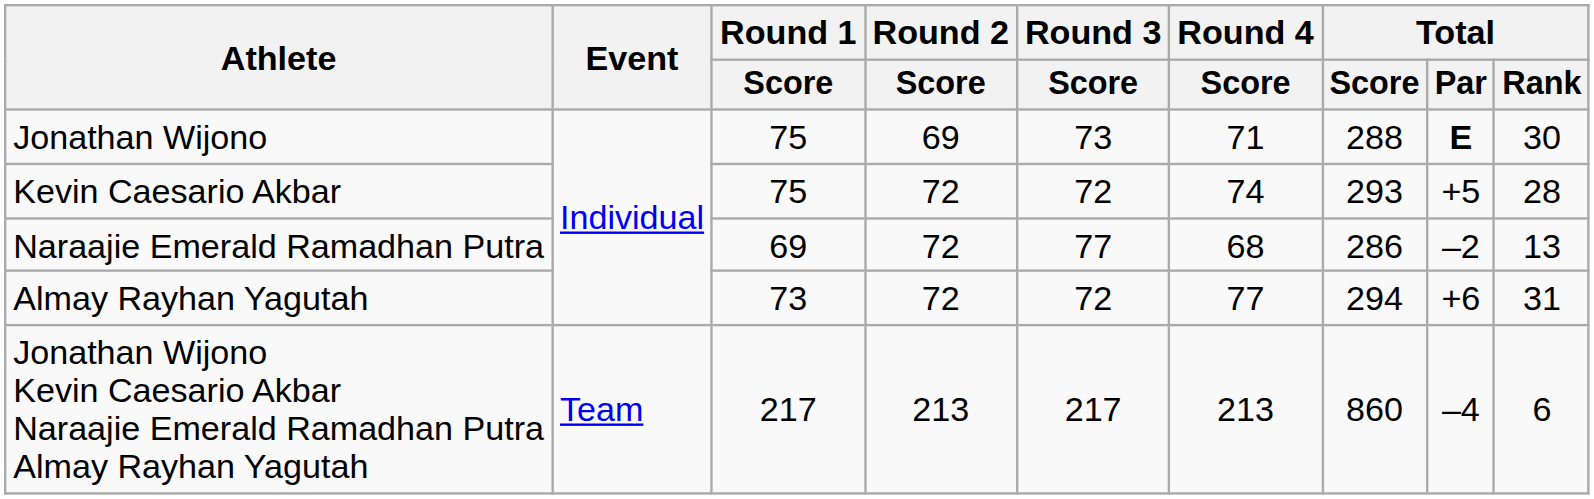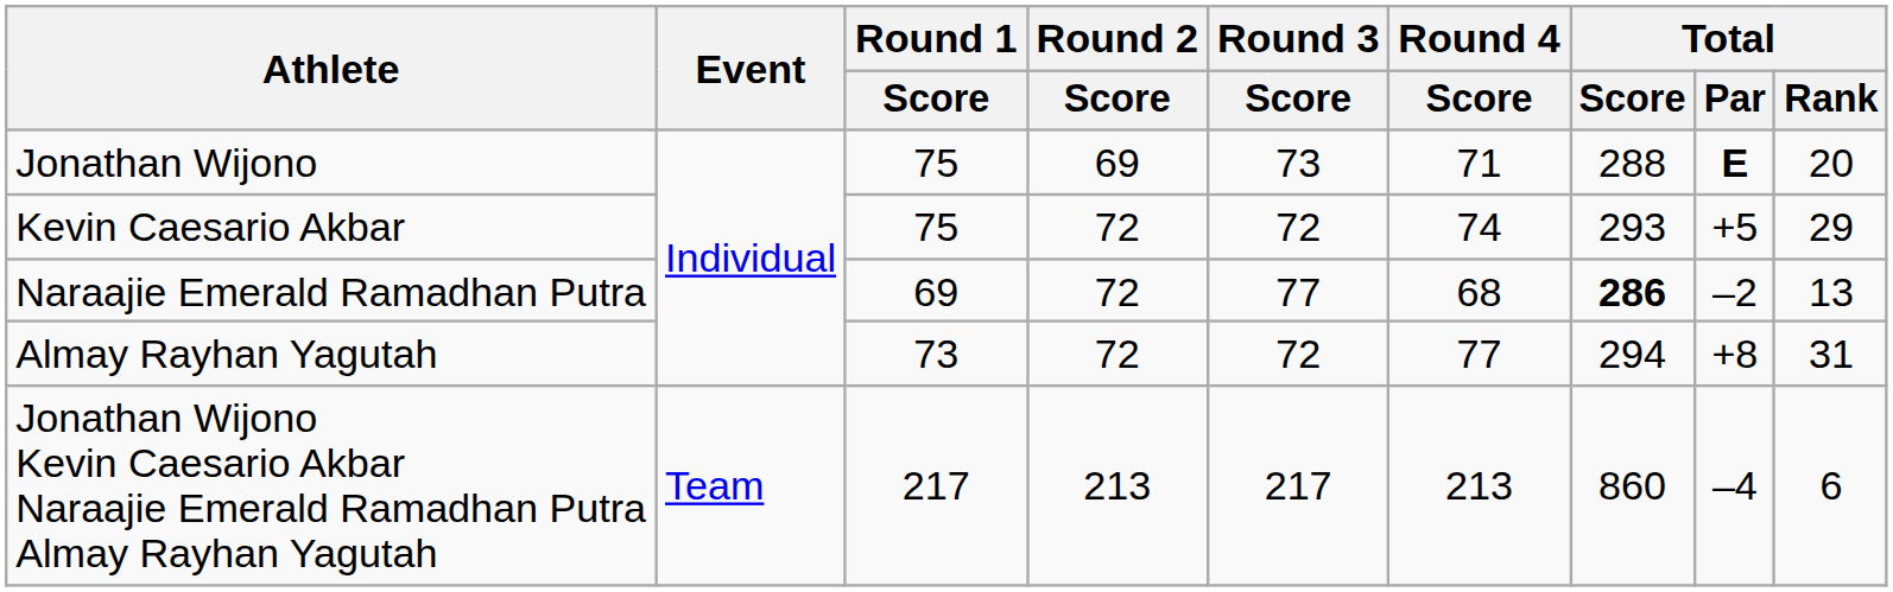Jonathan Wijono | Total / Rank: 30 -> 20
Kevin Caesario Akbar | Total / Rank: 28 -> 29
Naraajie Emerald Ramadhan Putra | Total / Score: normal -> bold
Almay Rayhan Yagutah | Total / Par: +6 -> +8
